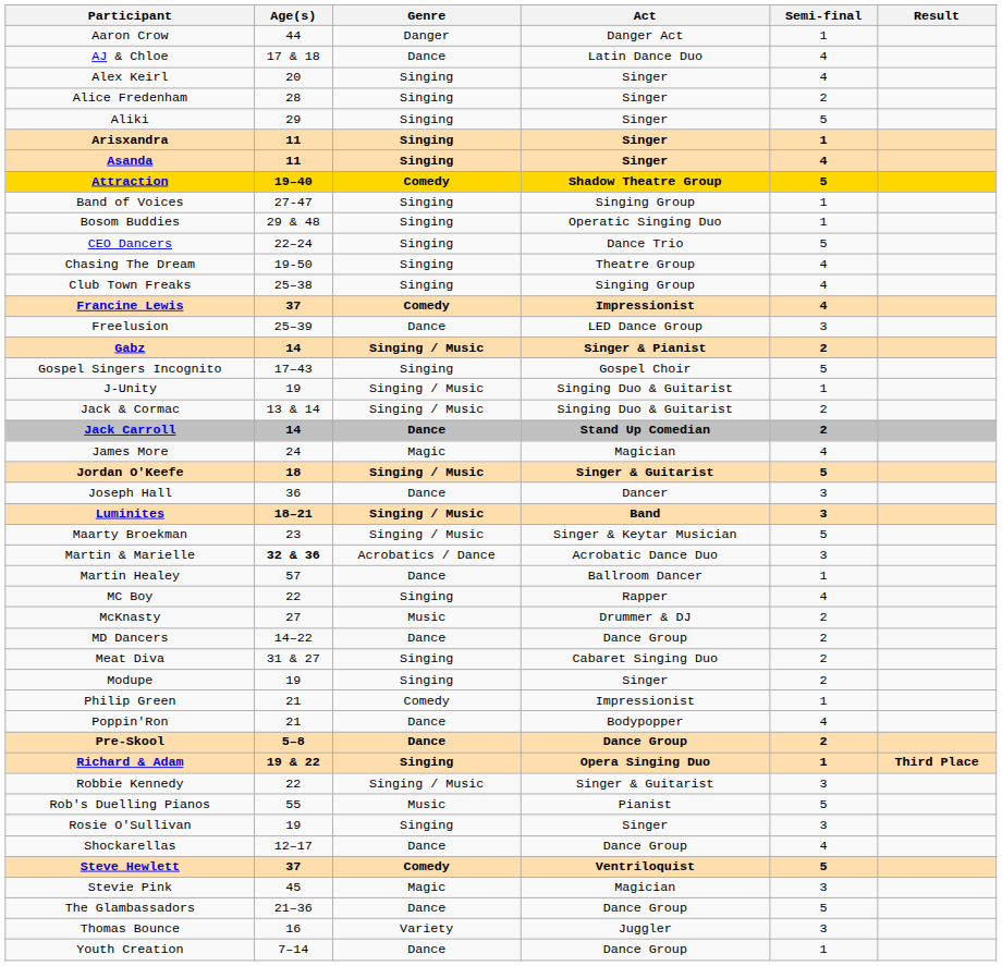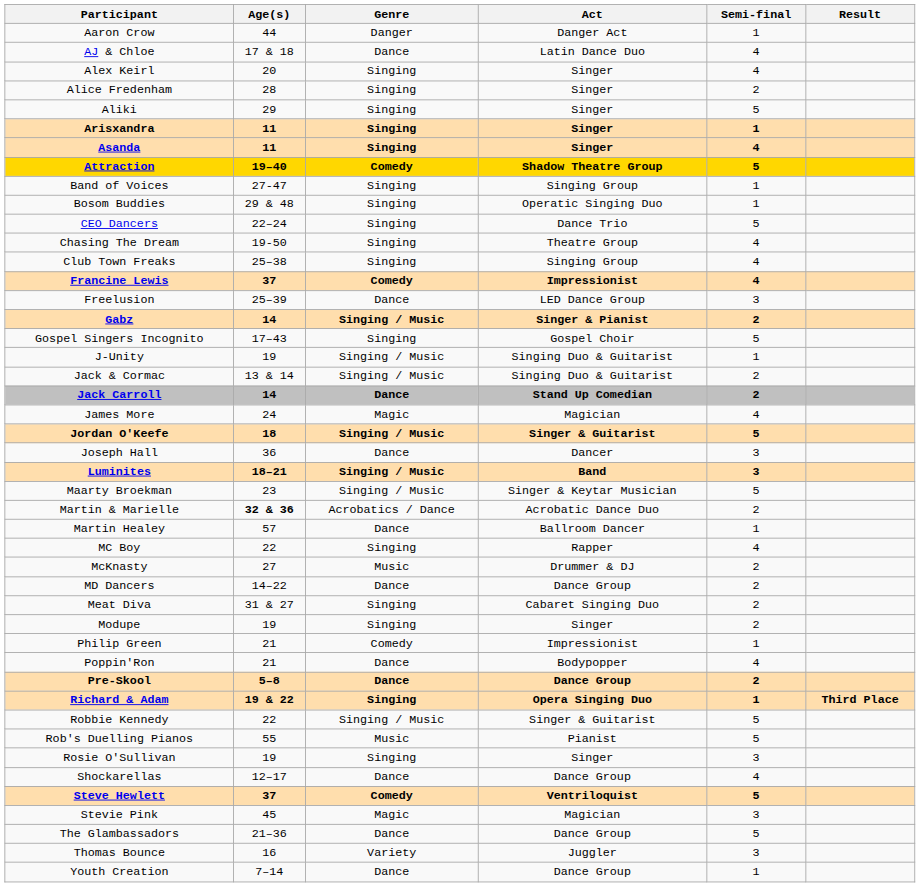Martin & Marielle | Semi-final: 3 -> 2
Robbie Kennedy | Semi-final: 3 -> 5
